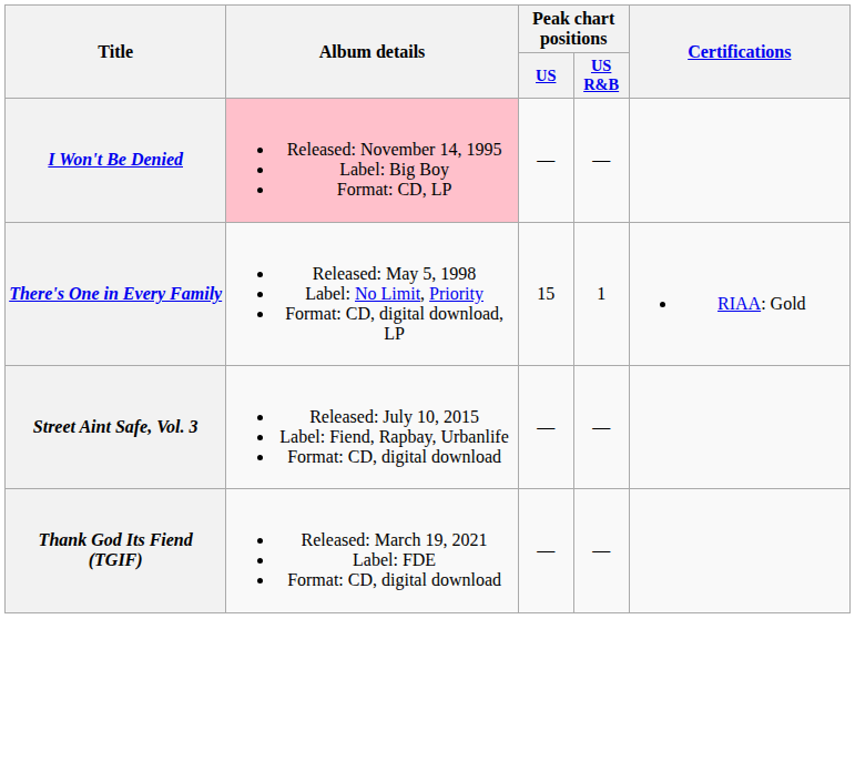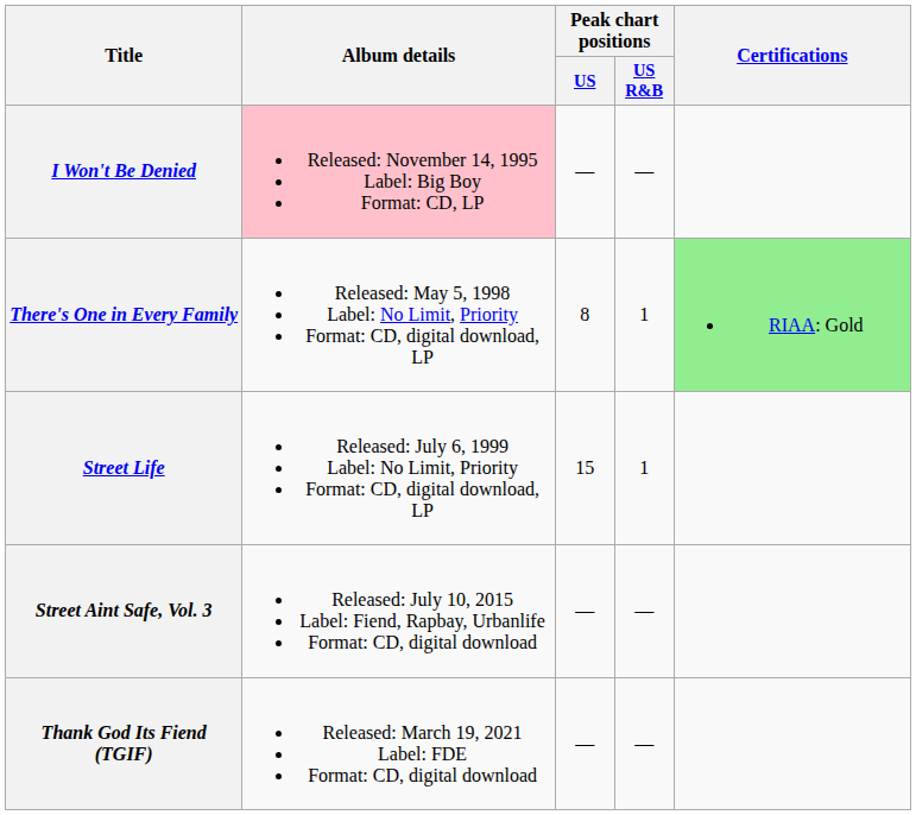There's One in Every Family | Peak chart positions / US: 15 -> 8
There's One in Every Family | Certifications: no background -> lightgreen background
+ row: Street Life | Released: July 6, 1999 Label: No Limit, Priority Format: CD, digital download, LP | 15 | 1
